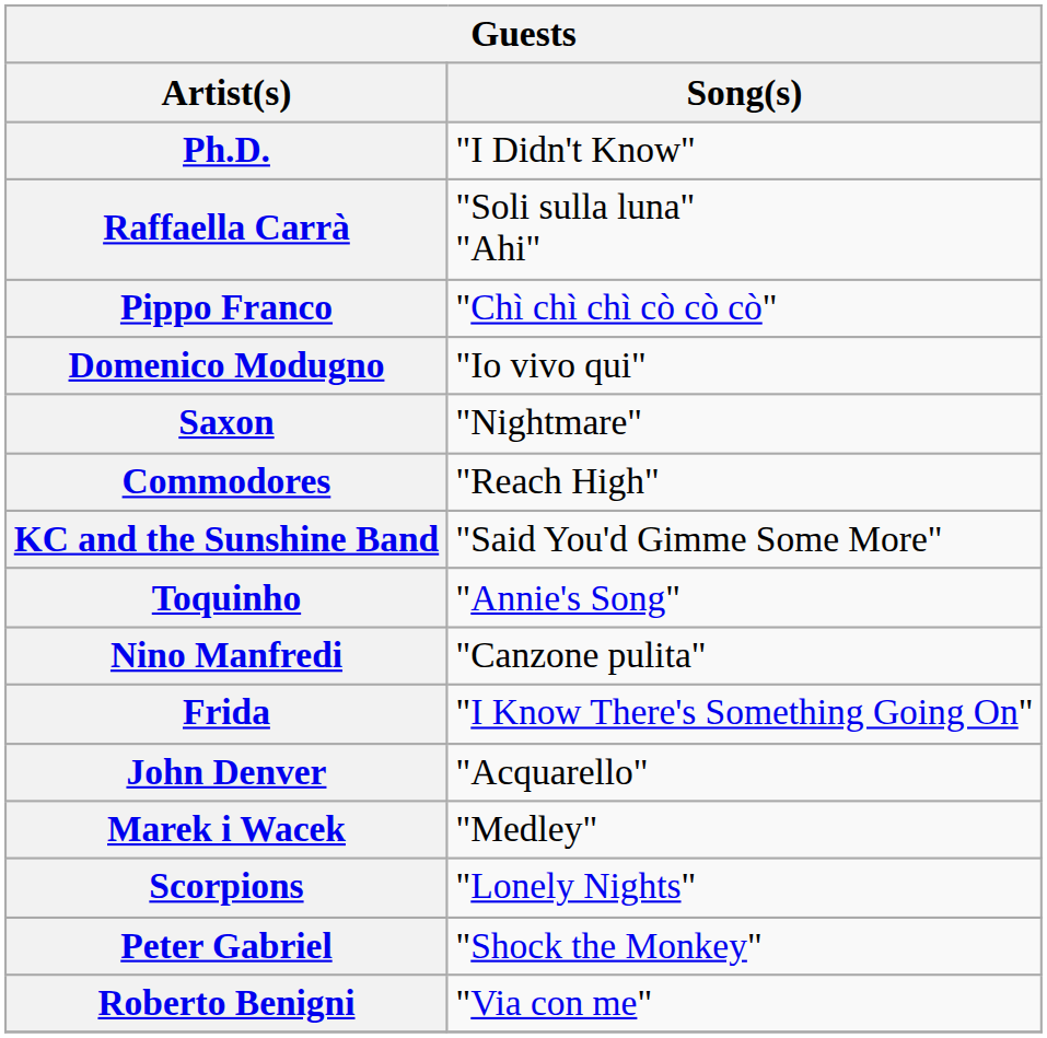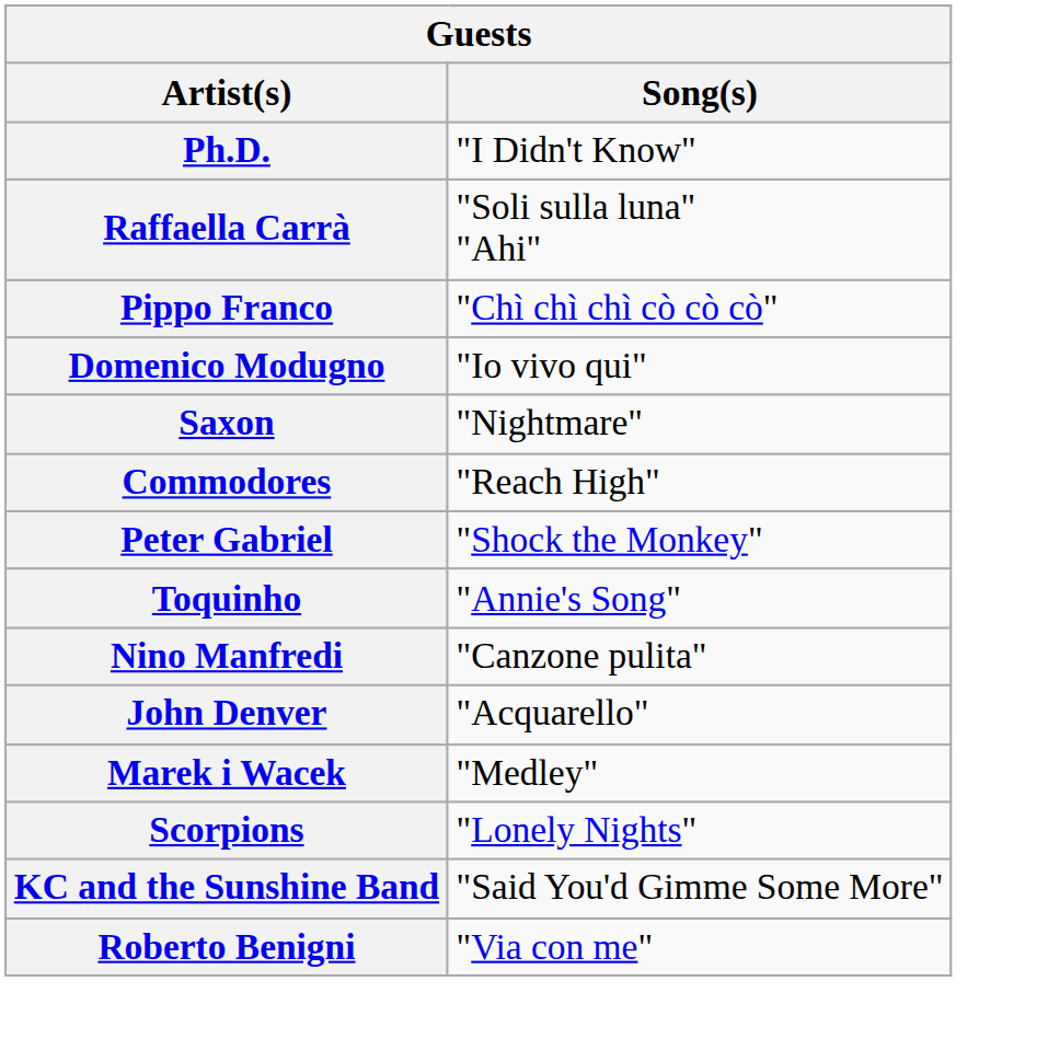rows swapped: Peter Gabriel <-> KC and the Sunshine Band
- row: Frida | "I Know There's Something Going On"
